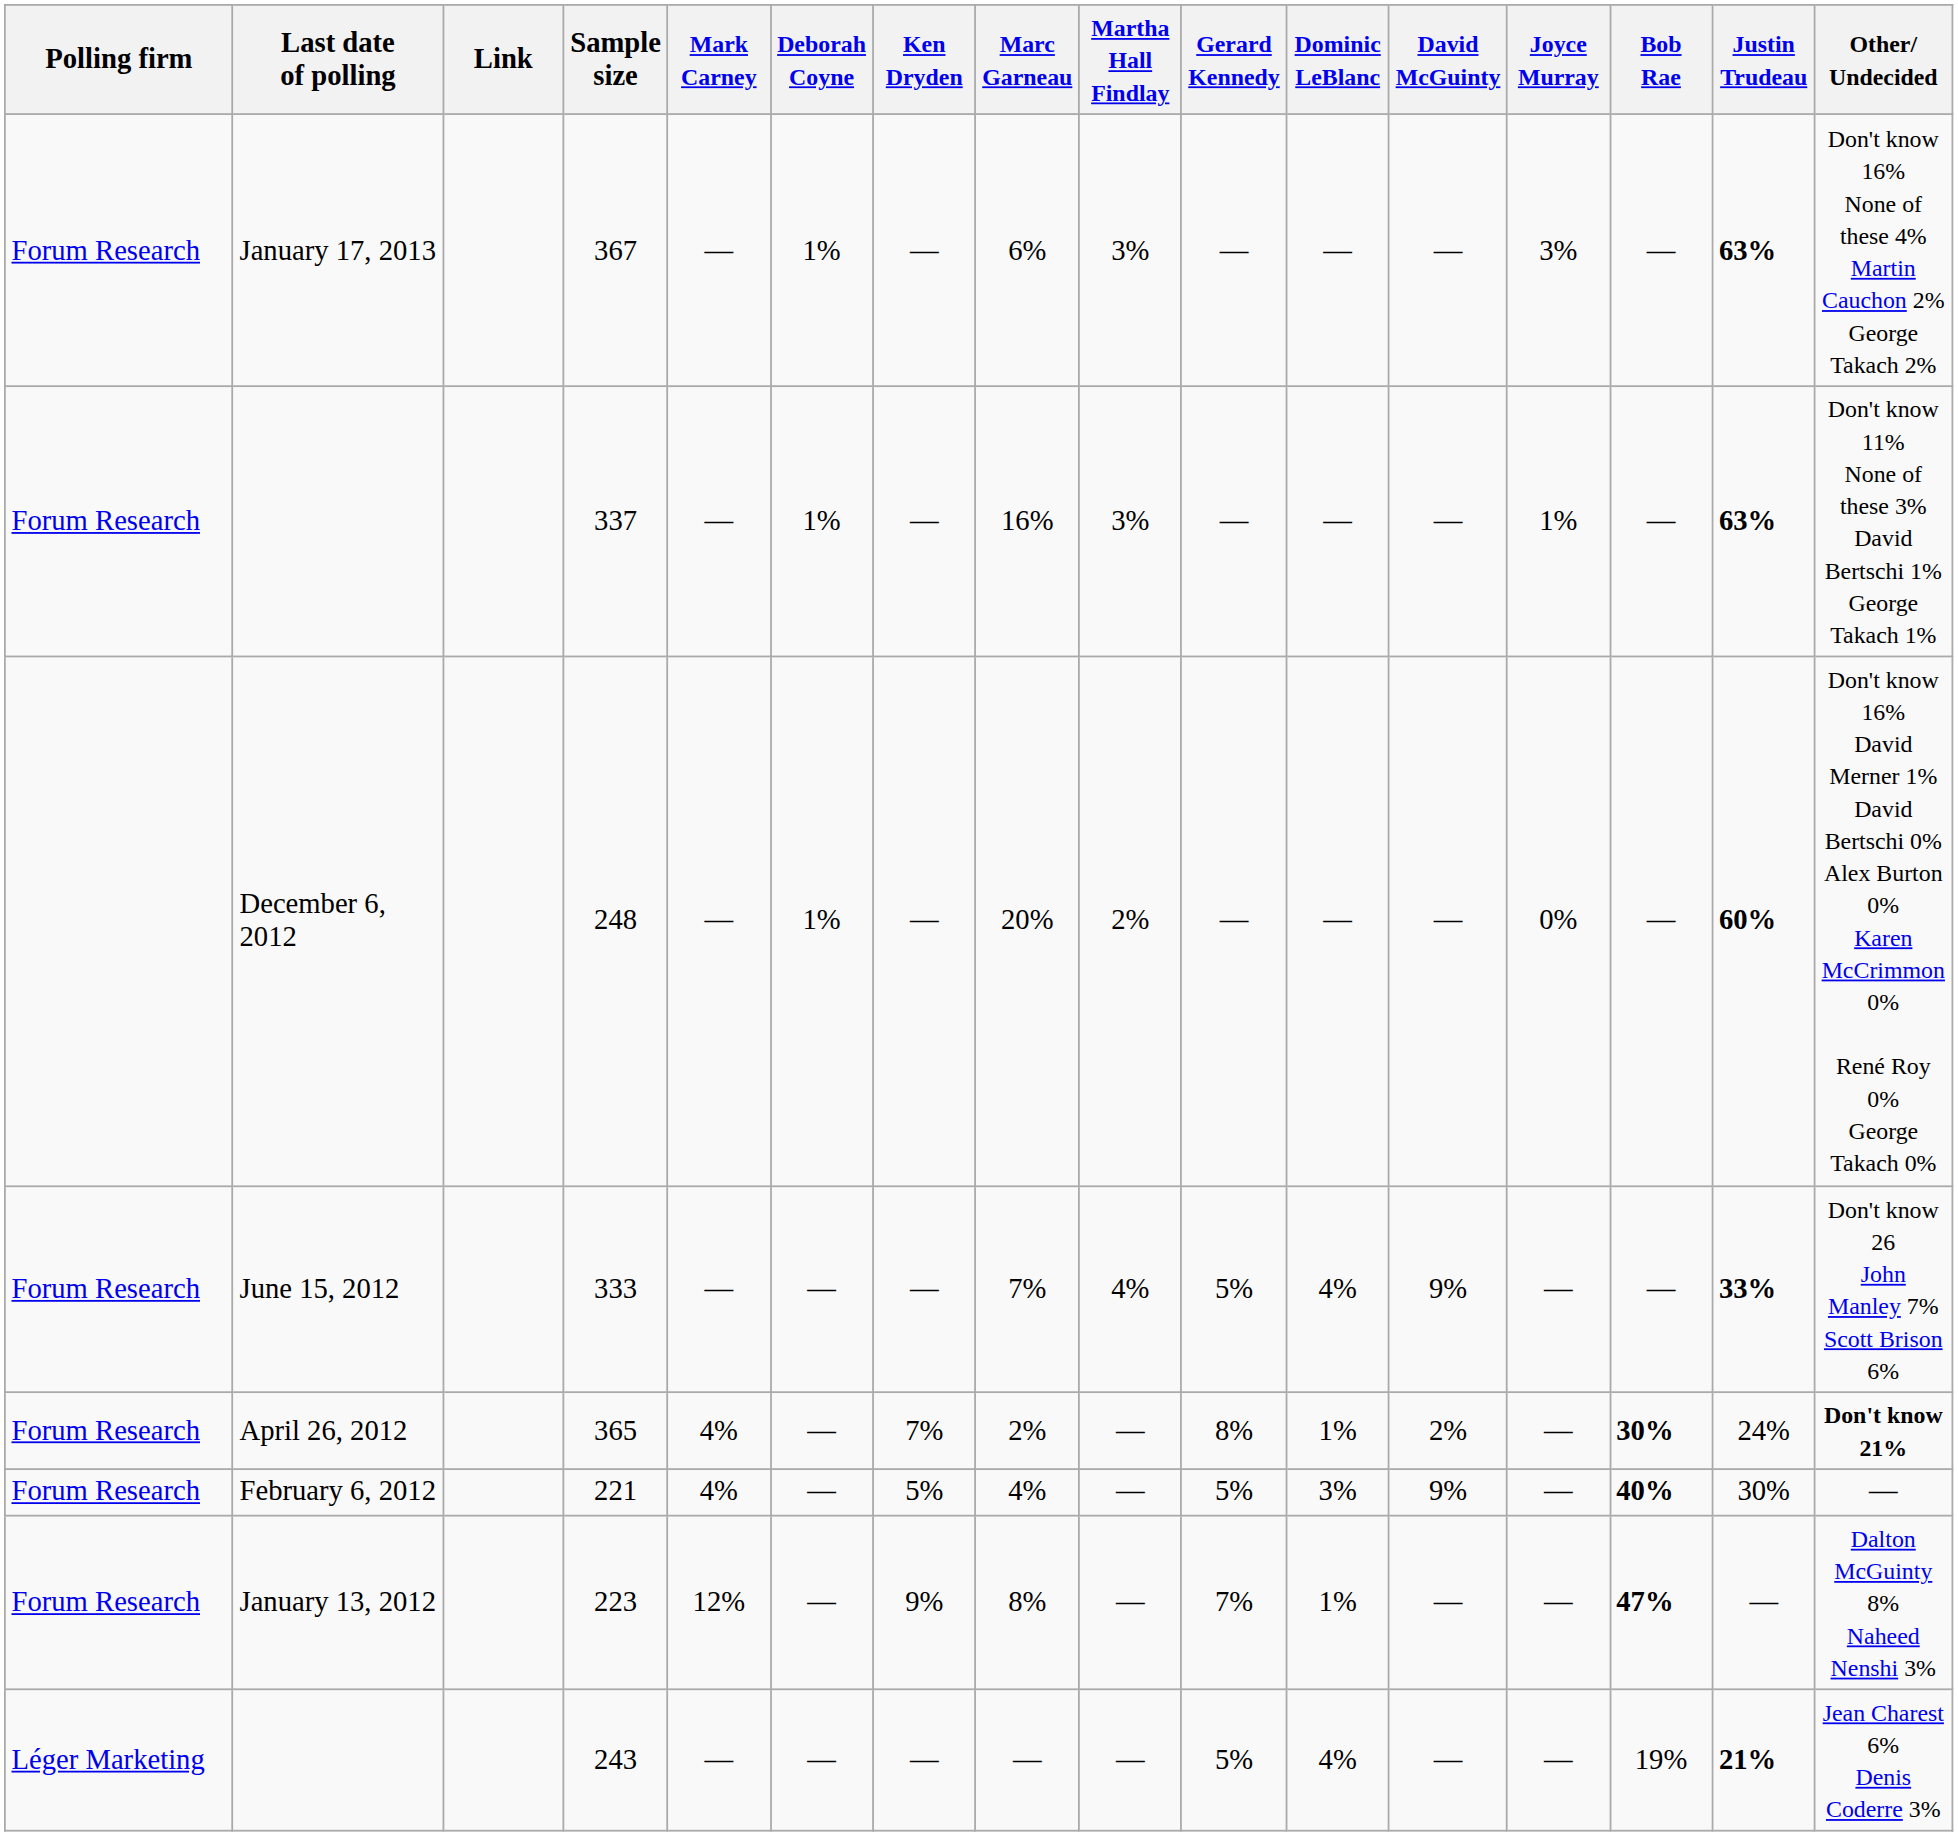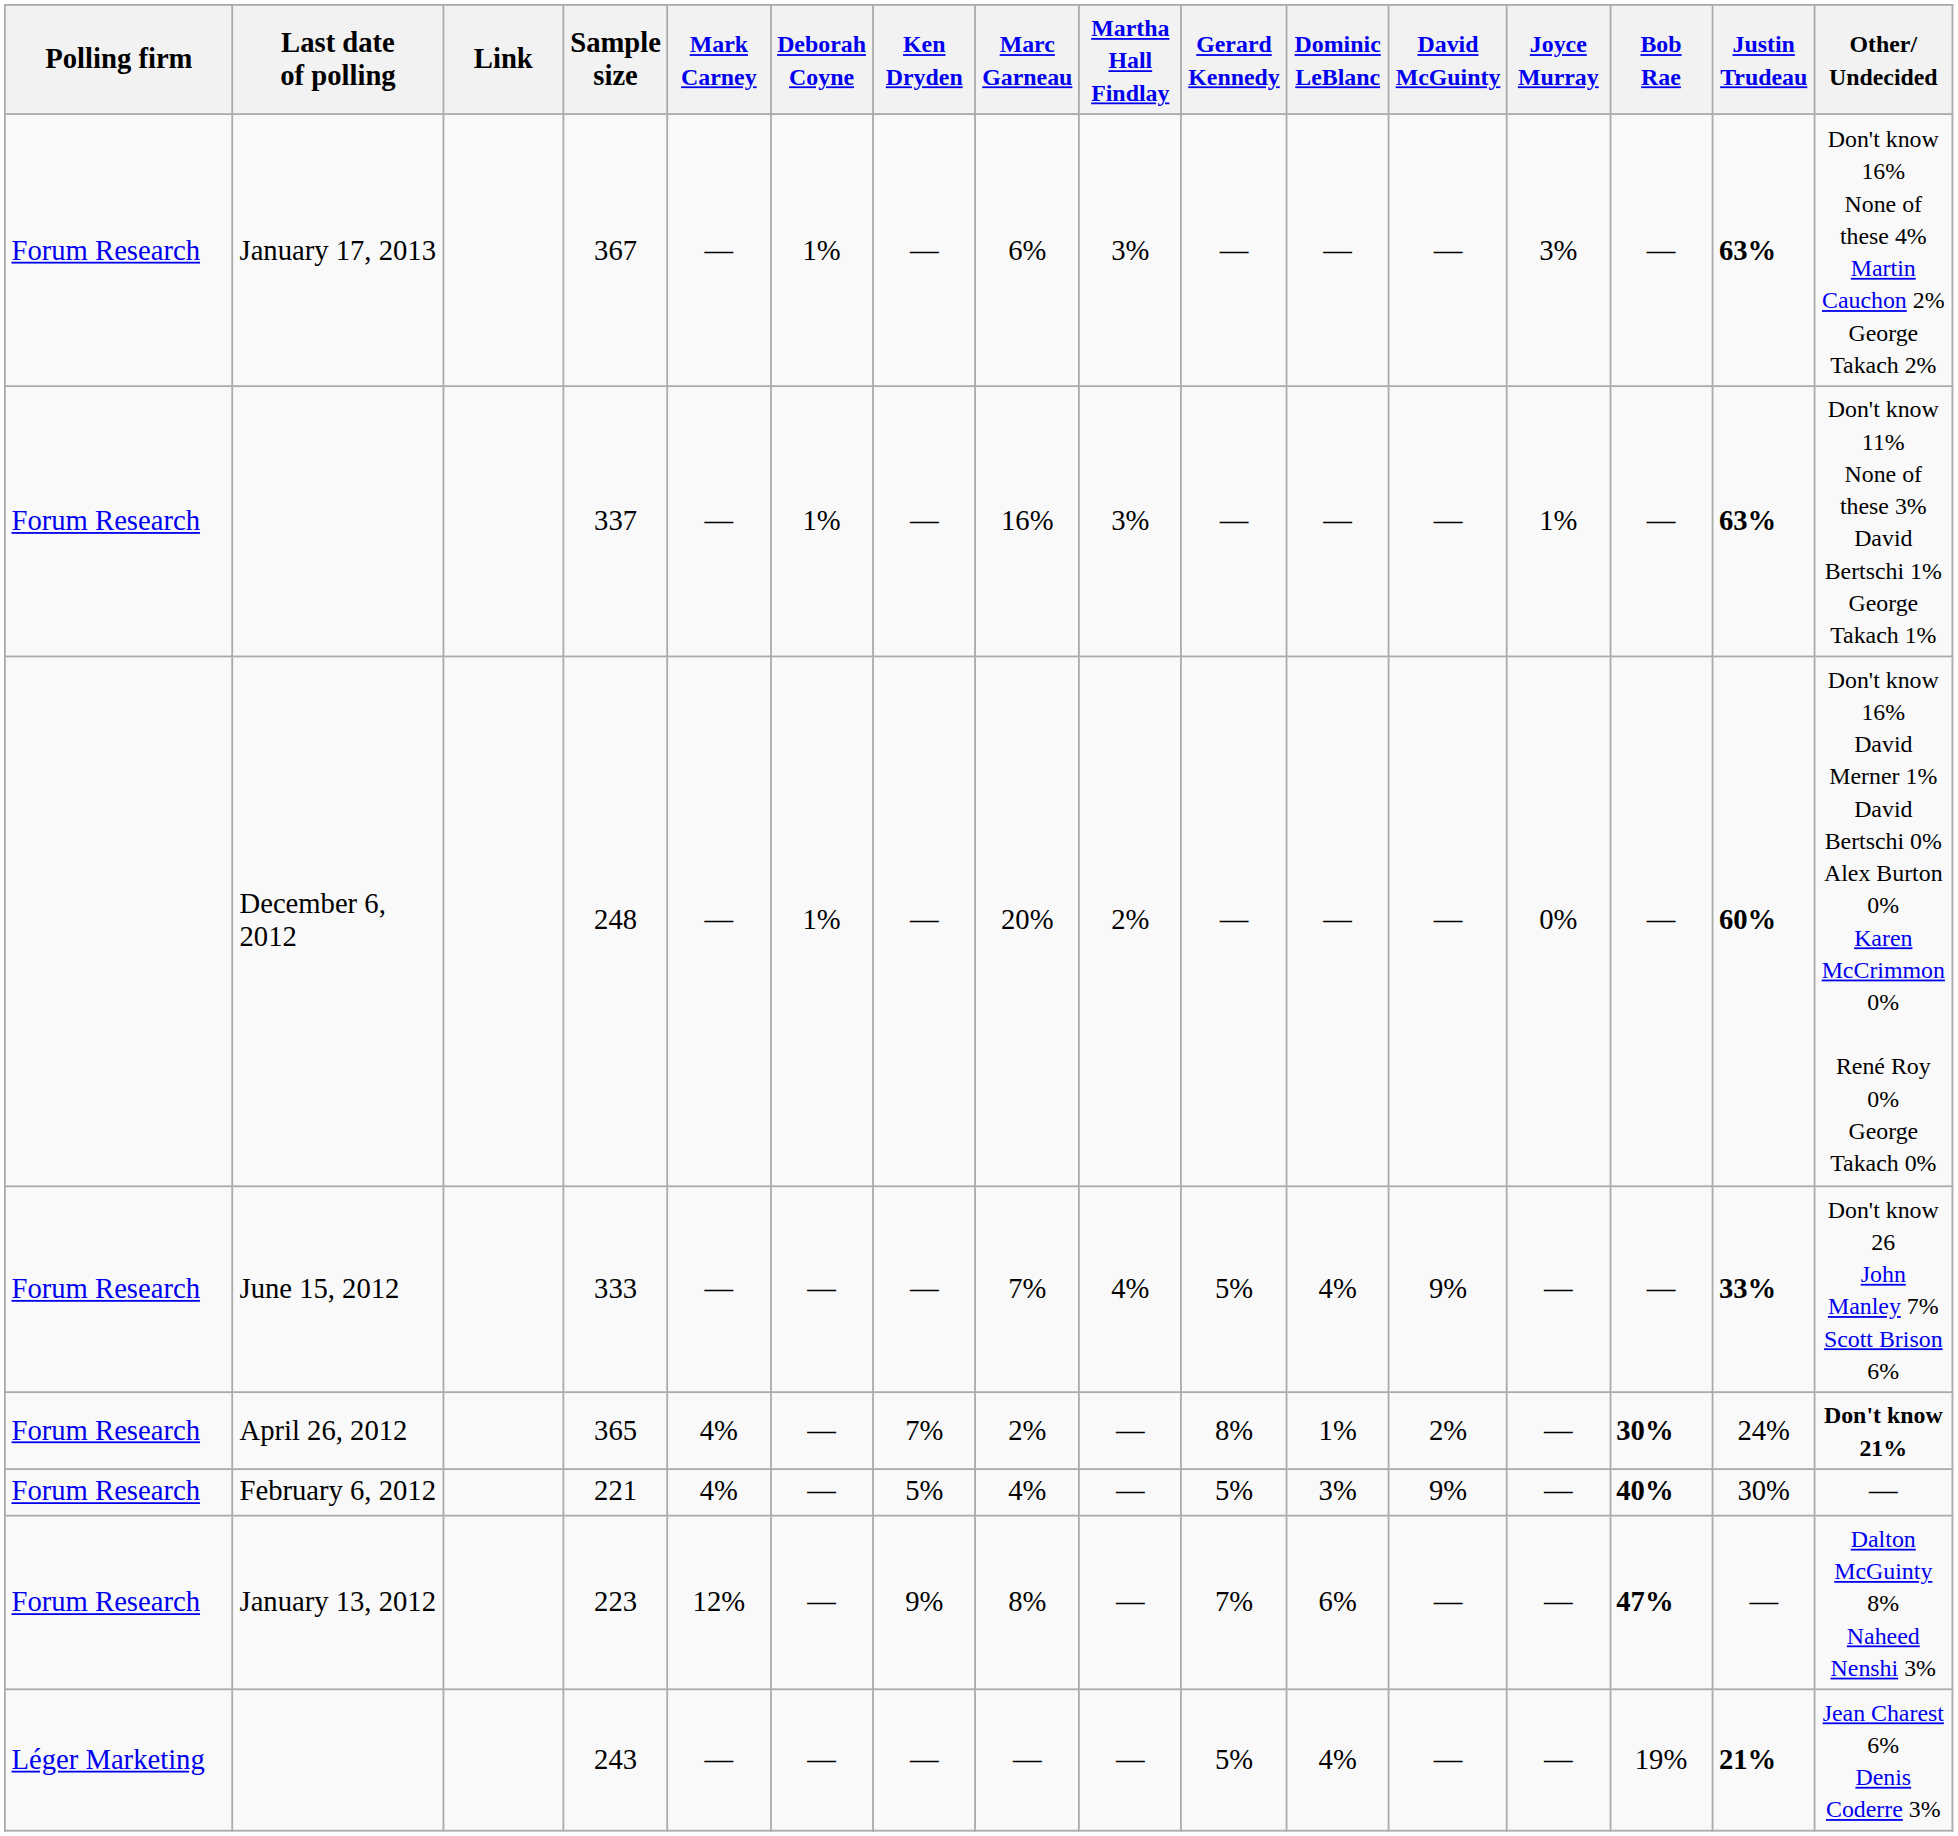223 | Dominic LeBlanc: 1% -> 6%
